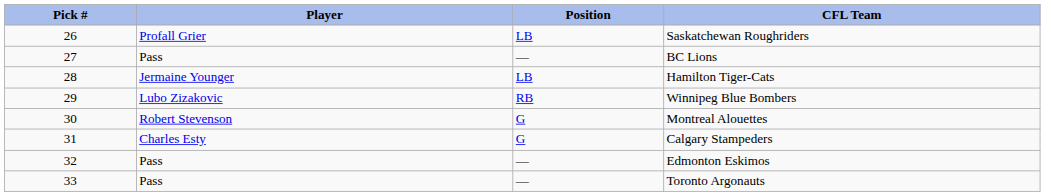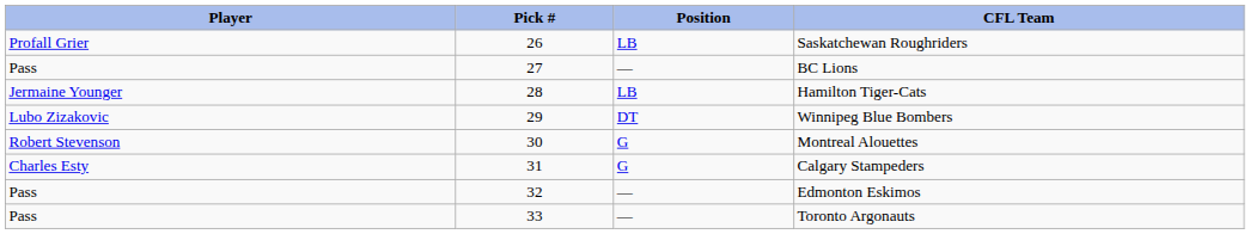columns swapped: Pick # <-> Player
Winnipeg Blue Bombers | Position: RB -> DT
